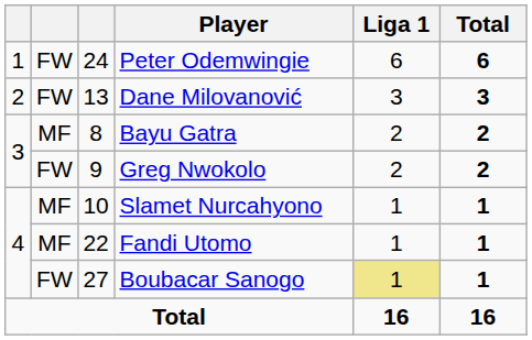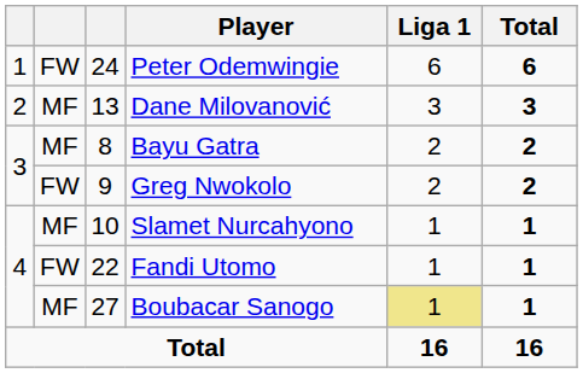Dane Milovanović | column 2: FW -> MF
Fandi Utomo | column 2: MF -> FW
Boubacar Sanogo | column 2: FW -> MF
